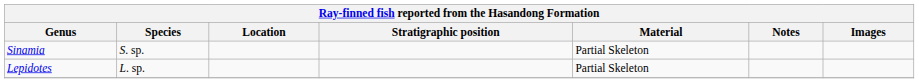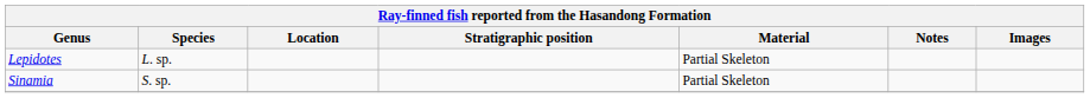rows swapped: Sinamia <-> Lepidotes
